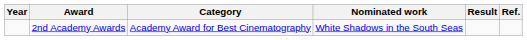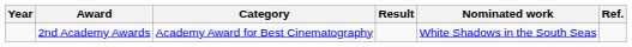columns swapped: Nominated work <-> Result
